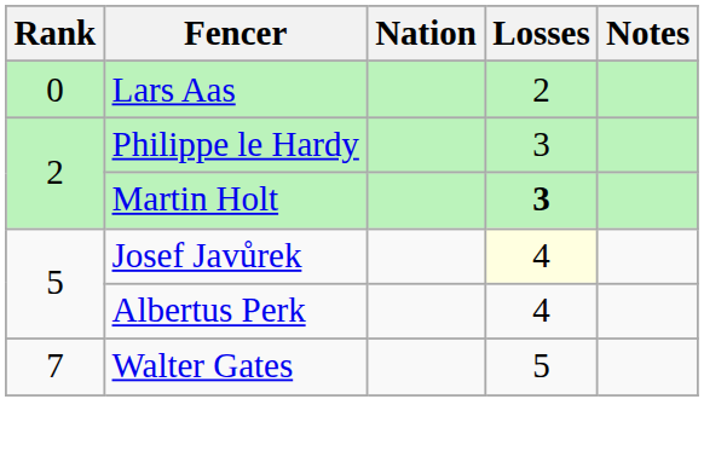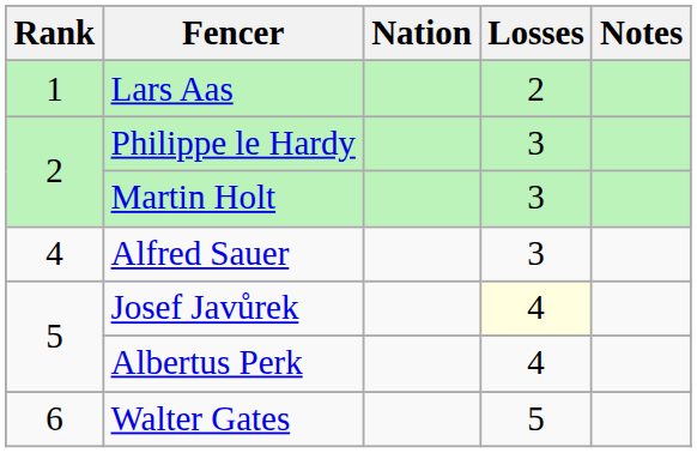Lars Aas | Rank: 0 -> 1
Martin Holt | Losses: bold -> normal
+ row: 4 | Alfred Sauer | 3
Walter Gates | Rank: 7 -> 6
